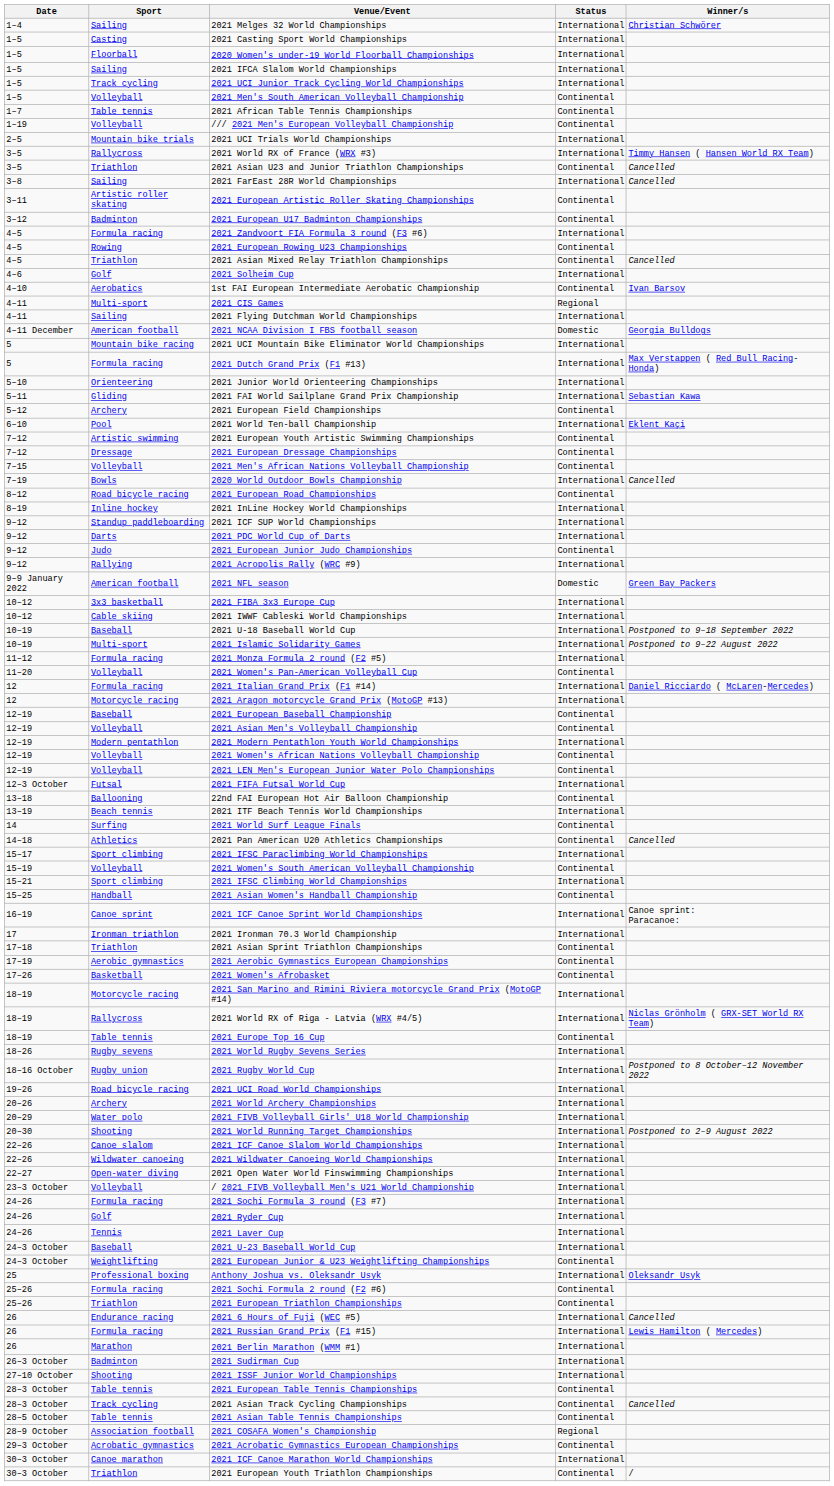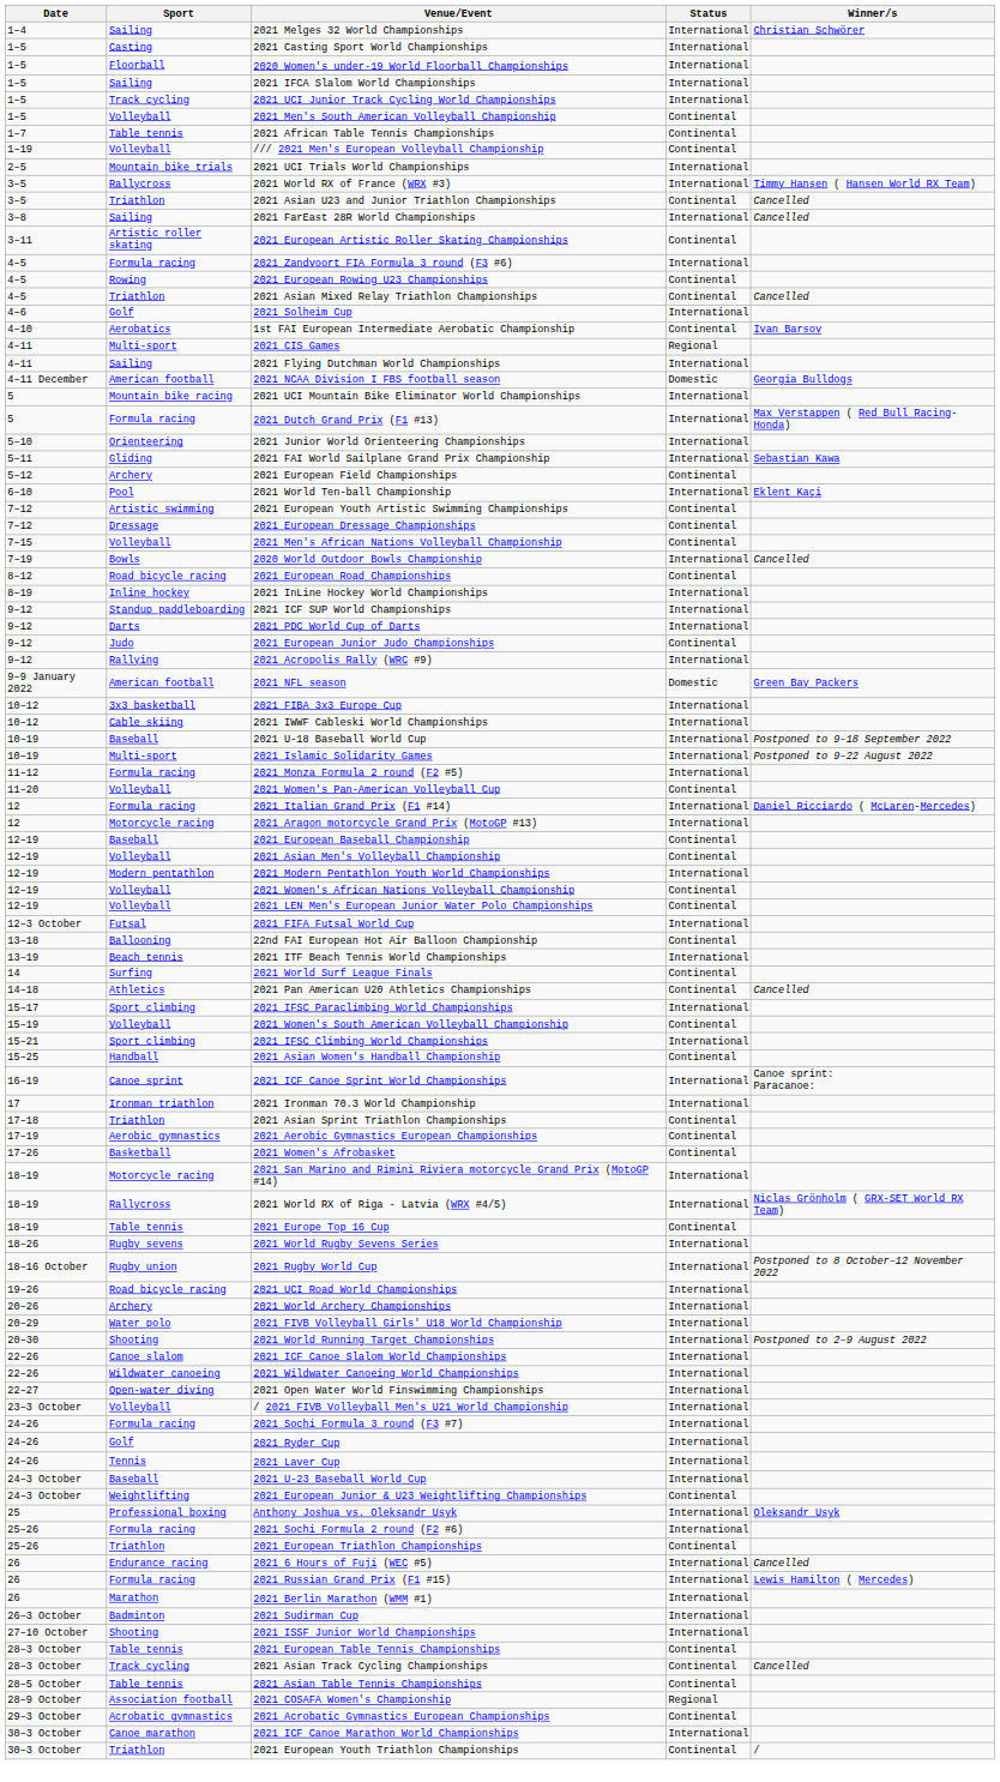- row: 3–12 | Badminton | 2021 European U17 Badminton Championships | Continental
2021 Sochi Formula 2 round (F2 #6) | Status: Continental -> International
